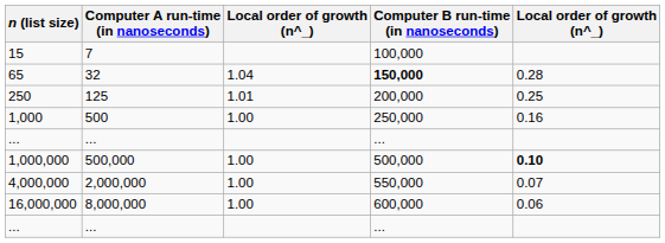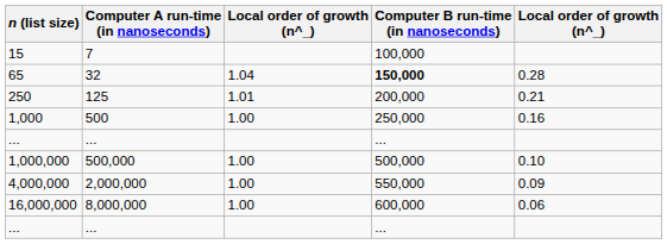250 | column 5: 0.25 -> 0.21
1,000,000 | column 5: bold -> normal
4,000,000 | column 5: 0.07 -> 0.09
